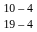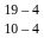rows swapped: 19 – 4 <-> 10 – 4
